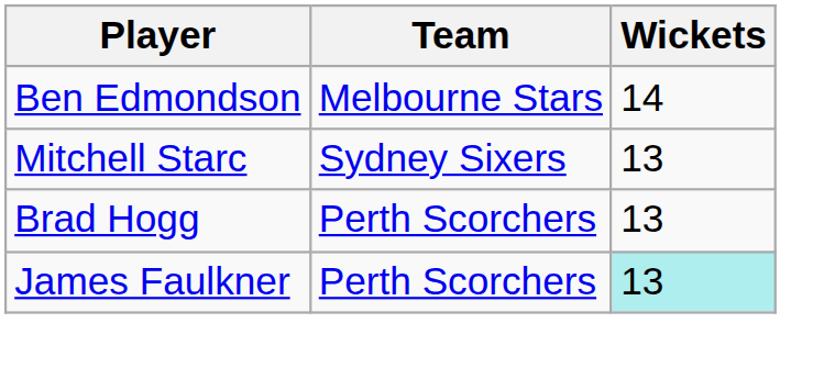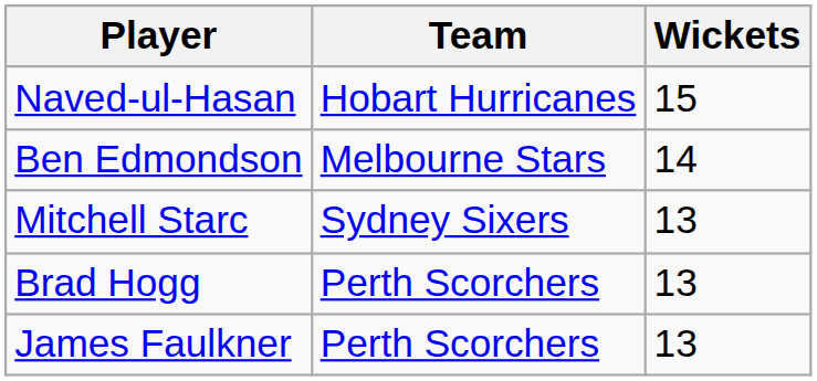+ row: Naved-ul-Hasan | Hobart Hurricanes | 15
James Faulkner | Wickets: paleturquoise background -> no background
